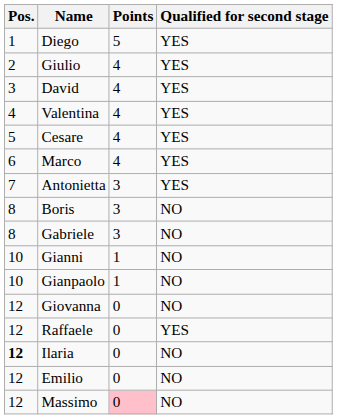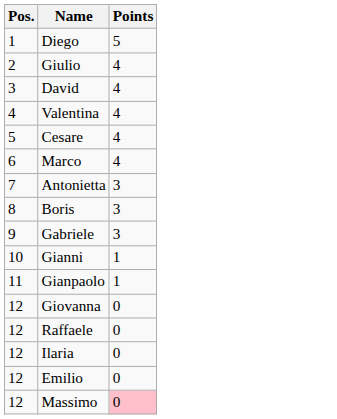- column: Qualified for second stage | YES | YES | YES | YES | YES | YES | YES | NO | NO | NO | NO | NO | YES | NO | NO | NO
Gabriele | Pos.: 8 -> 9
Gianpaolo | Pos.: 10 -> 11
Ilaria | Pos.: bold -> normal
